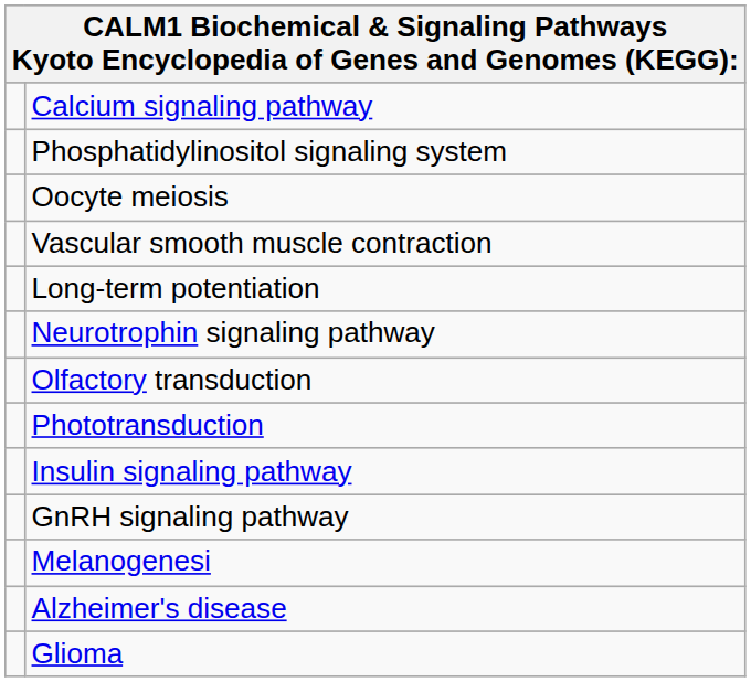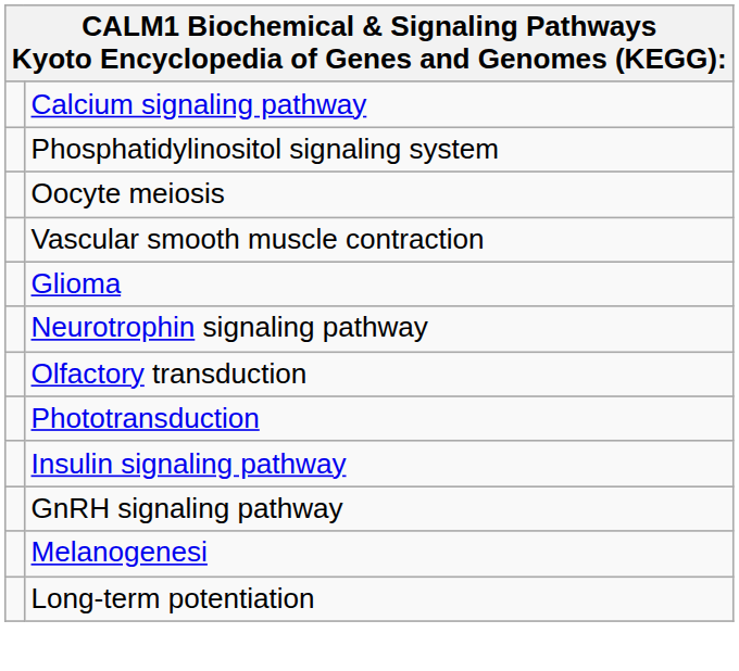rows swapped: Long-term potentiation <-> Glioma
- row: Alzheimer's disease
